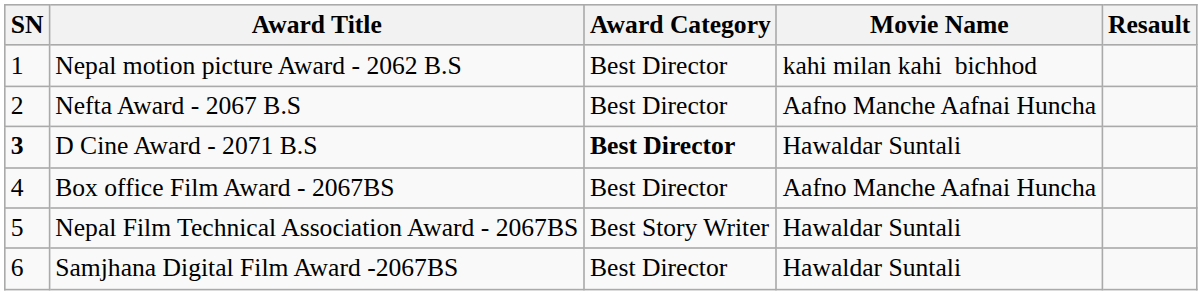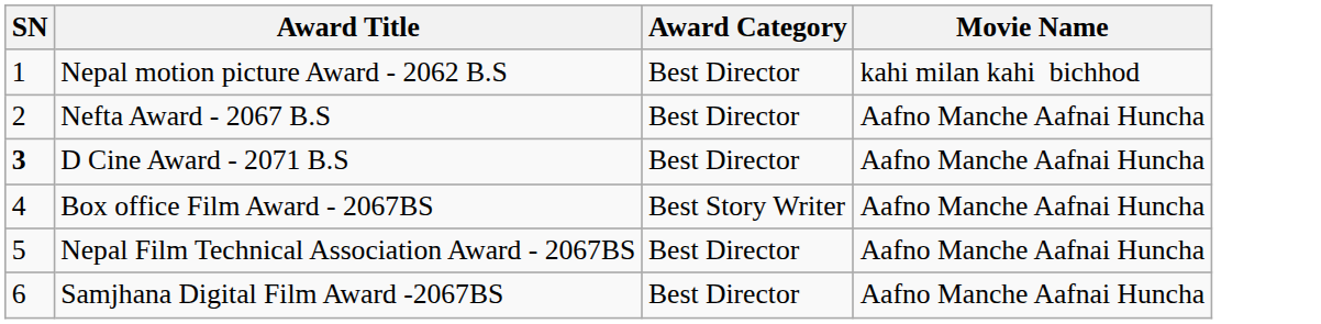- column: Resault
D Cine Award - 2071 B.S | Award Category: bold -> normal
D Cine Award - 2071 B.S | Movie Name: Hawaldar Suntali -> Aafno Manche Aafnai Huncha
Box office Film Award - 2067BS | Award Category: Best Director -> Best Story Writer
Nepal Film Technical Association Award - 2067BS | Award Category: Best Story Writer -> Best Director
Nepal Film Technical Association Award - 2067BS | Movie Name: Hawaldar Suntali -> Aafno Manche Aafnai Huncha
Samjhana Digital Film Award -2067BS | Movie Name: Hawaldar Suntali -> Aafno Manche Aafnai Huncha
